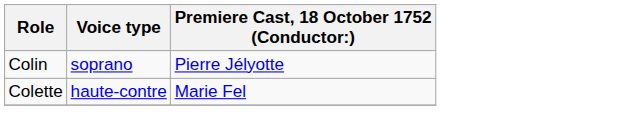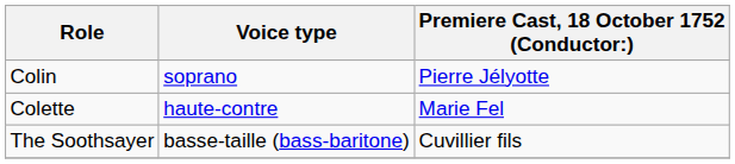+ row: The Soothsayer | basse-taille (bass-baritone) | Cuvillier fils
